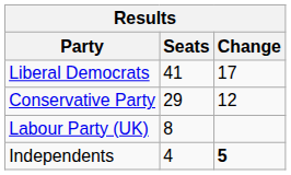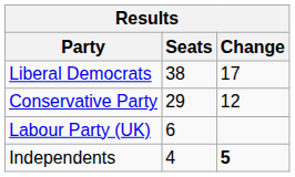Liberal Democrats | Seats: 41 -> 38
Labour Party (UK) | Seats: 8 -> 6
